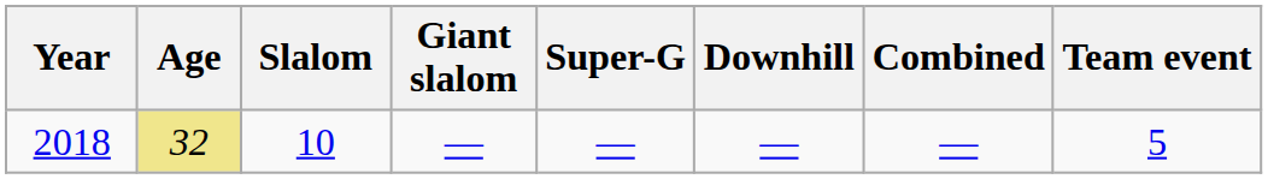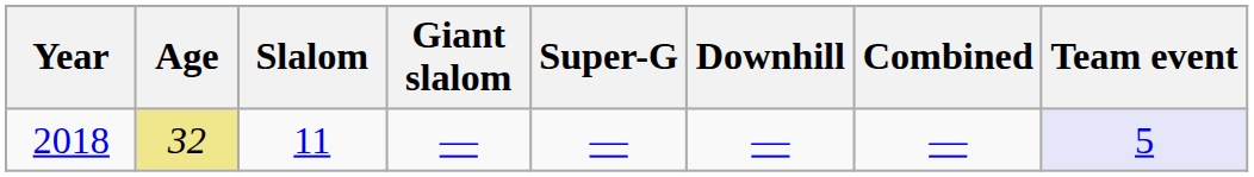2018 | Slalom: 10 -> 11
2018 | Team event: no background -> lavender background
